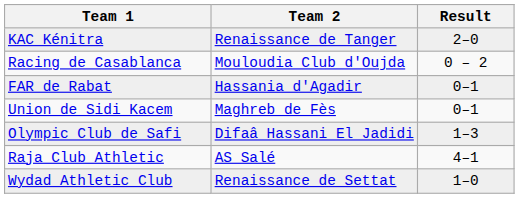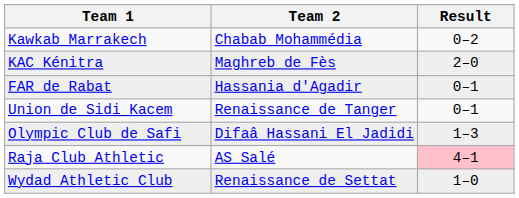+ row: Kawkab Marrakech | Chabab Mohammédia | 0–2
KAC Kénitra | Team 2: Renaissance de Tanger -> Maghreb de Fès
- row: Racing de Casablanca | Mouloudia Club d'Oujda | 0 – 2
Union de Sidi Kacem | Team 2: Maghreb de Fès -> Renaissance de Tanger
Raja Club Athletic | Result: no background -> pink background
